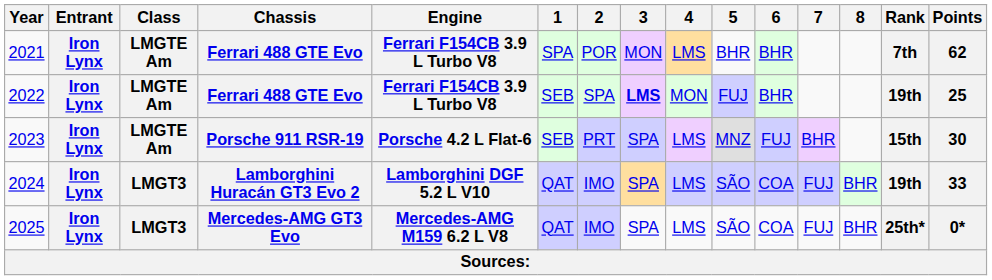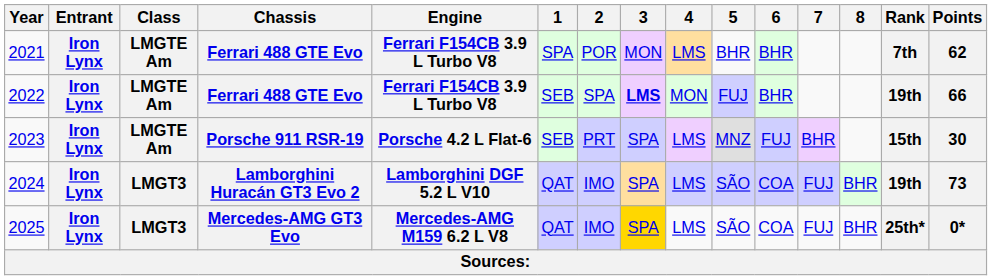2022 | Points: 25 -> 66
2024 | Points: 33 -> 73
2025 | 3: no background -> gold background
